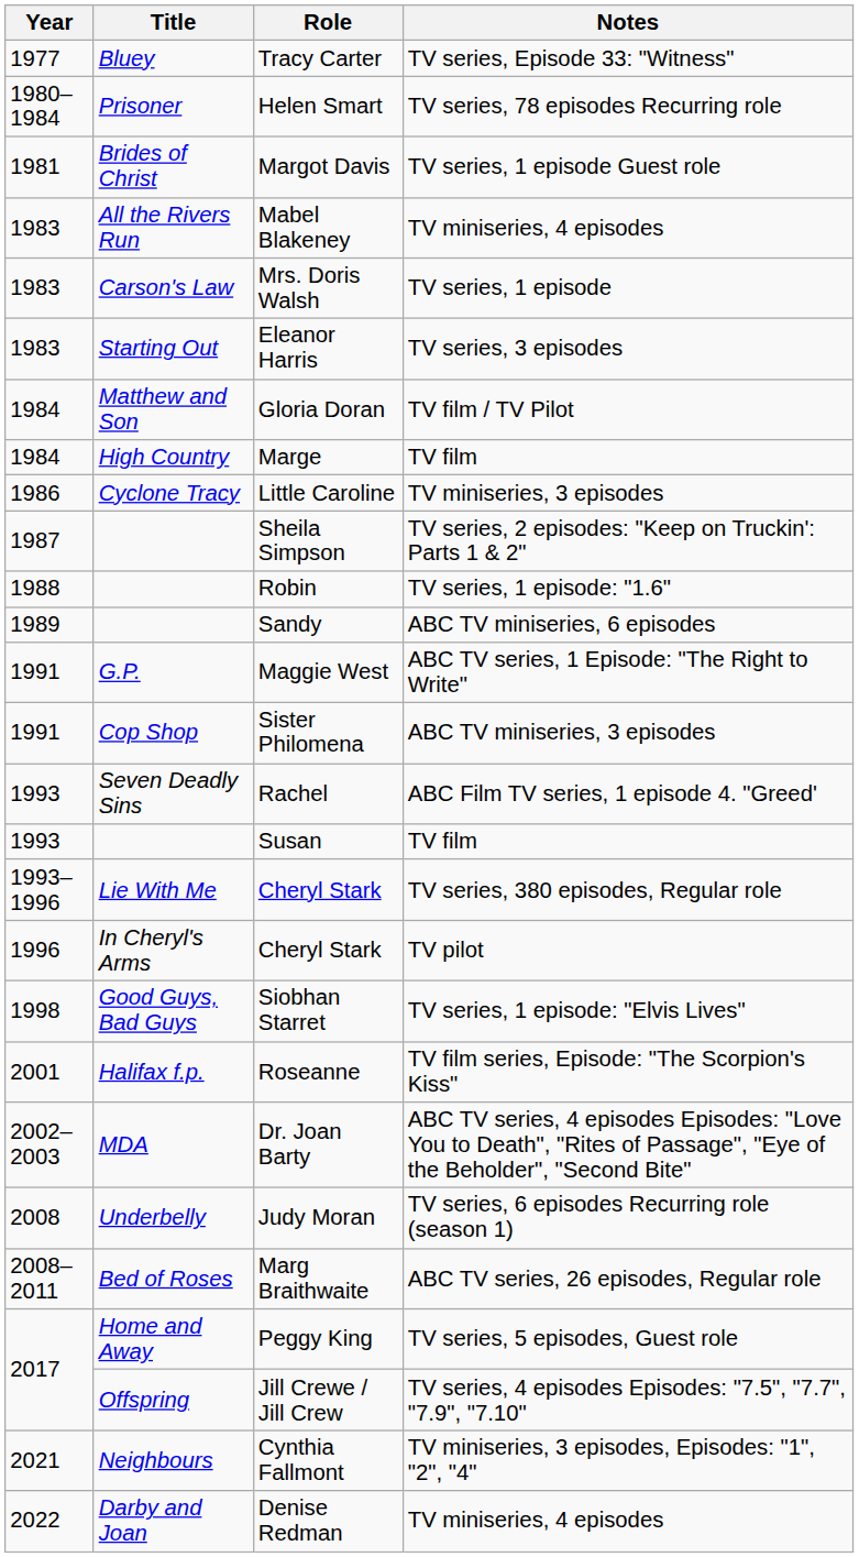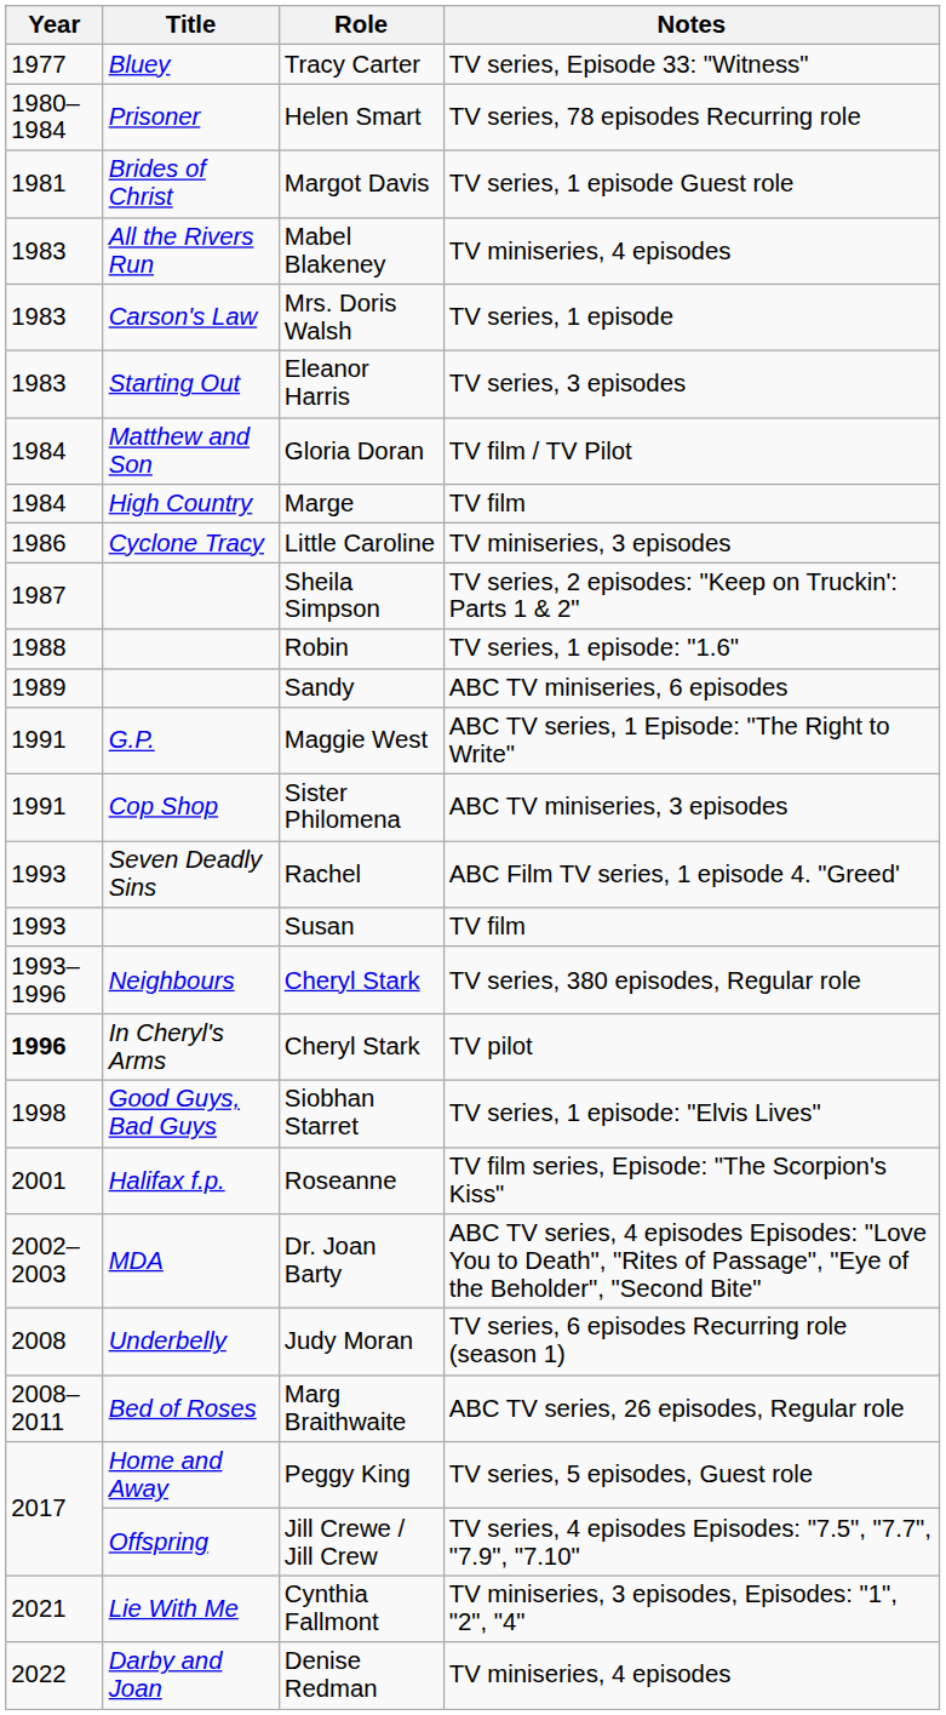Cheryl Stark / TV series, 380 episodes, Regular role | Title: Lie With Me -> Neighbours
Cheryl Stark / TV pilot | Year: normal -> bold
Cynthia Fallmont | Title: Neighbours -> Lie With Me
